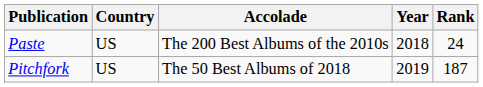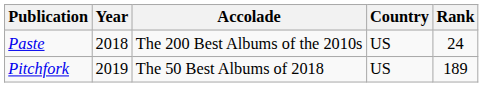columns swapped: Country <-> Year
Pitchfork | Rank: 187 -> 189
